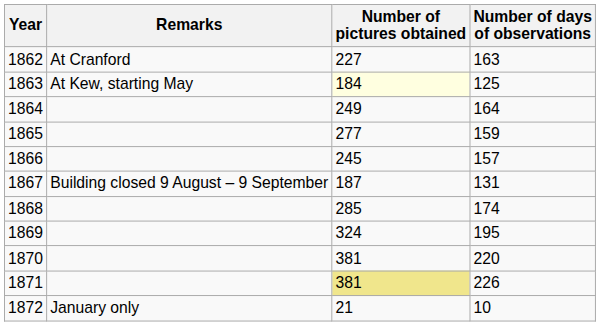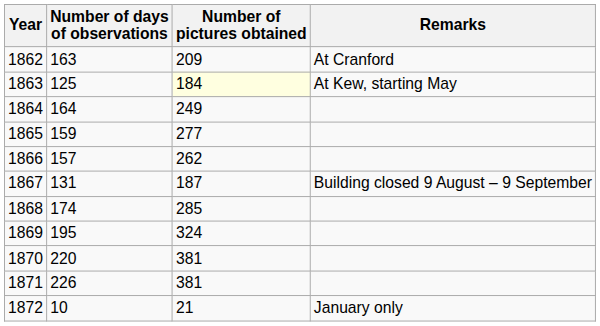columns swapped: Number of days of observations <-> Remarks
1862 | Number of pictures obtained: 227 -> 209
1866 | Number of pictures obtained: 245 -> 262
1871 | Number of pictures obtained: khaki background -> no background
